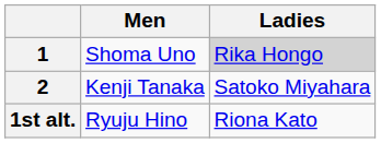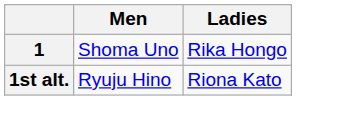1 | Ladies: lightgrey background -> no background
- row: 2 | Kenji Tanaka | Satoko Miyahara
